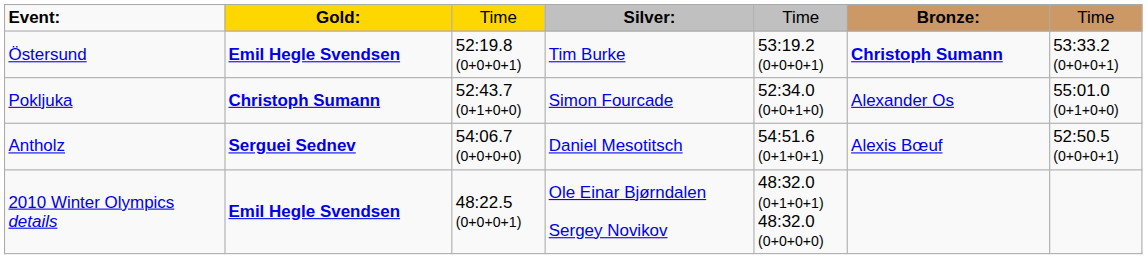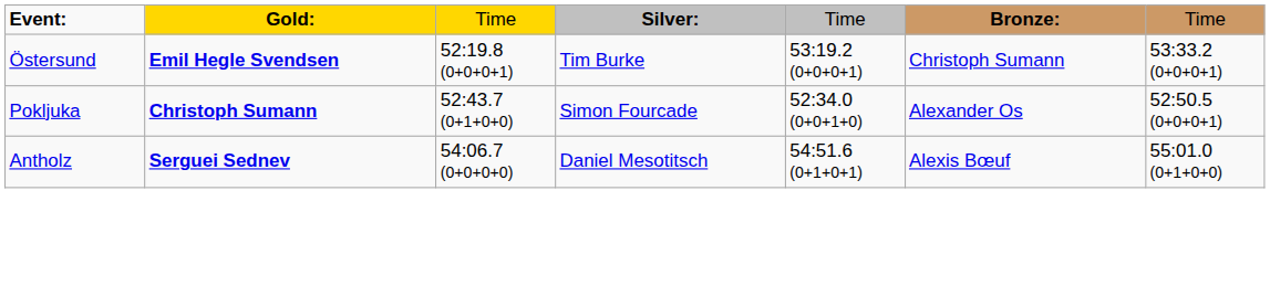Östersund | column 6: bold -> normal
Pokljuka | column 7: 55:01.0 (0+1+0+0) -> 52:50.5 (0+0+0+1)
Antholz | column 7: 52:50.5 (0+0+0+1) -> 55:01.0 (0+1+0+0)
- row: 2010 Winter Olympics details | Emil Hegle Svendsen | 48:22.5 (0+0+0+1) | Ole Einar Bjørndalen Sergey Novikov | 48:32.0 (0+1+0+1) 48:32.0 (0+0+0+0)
